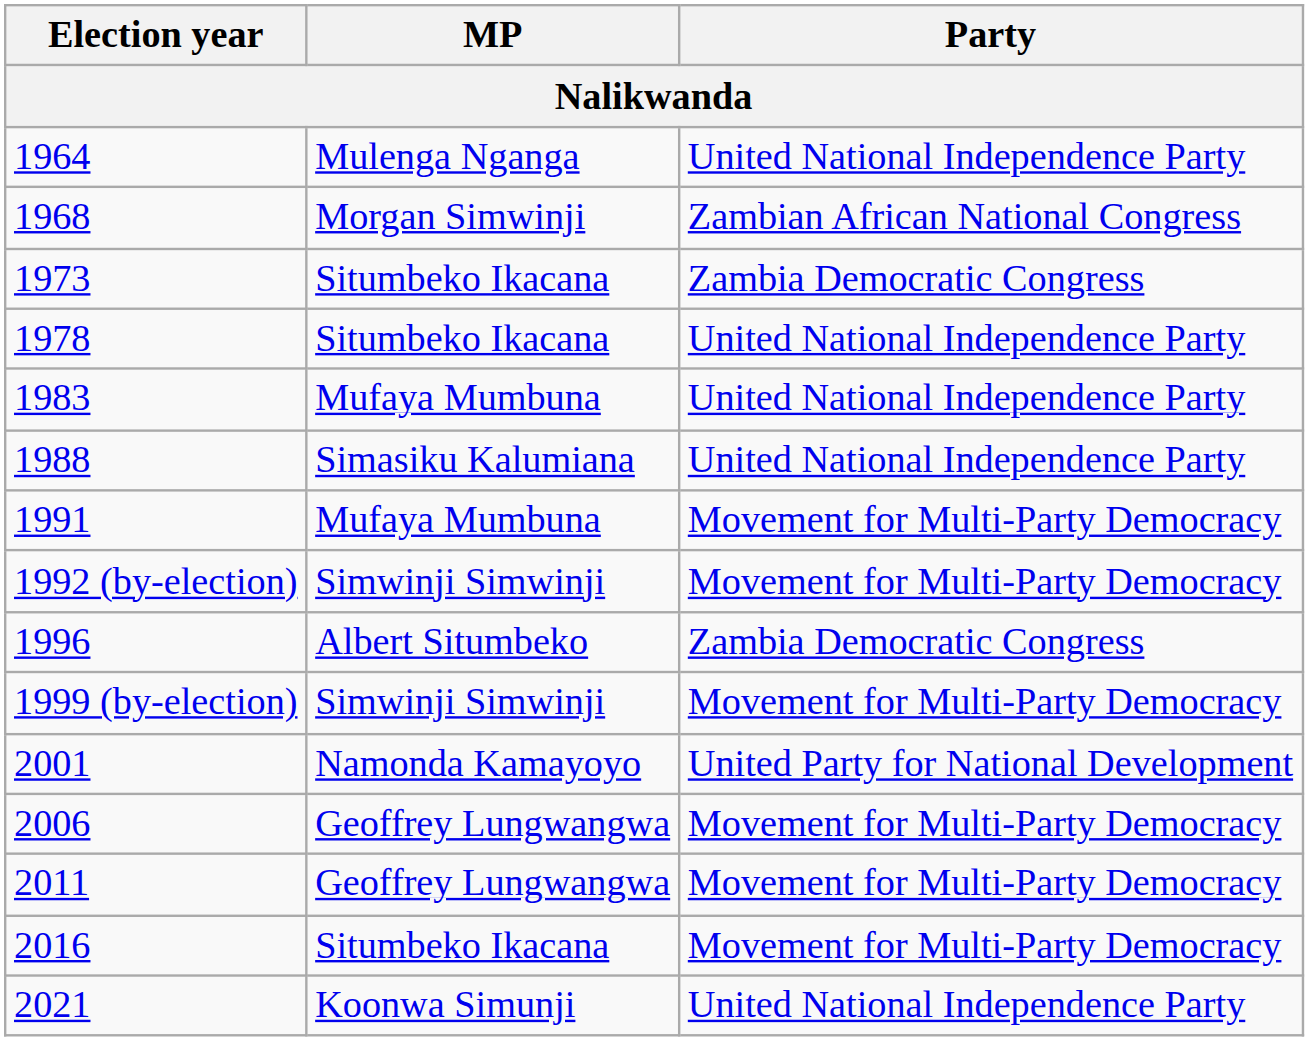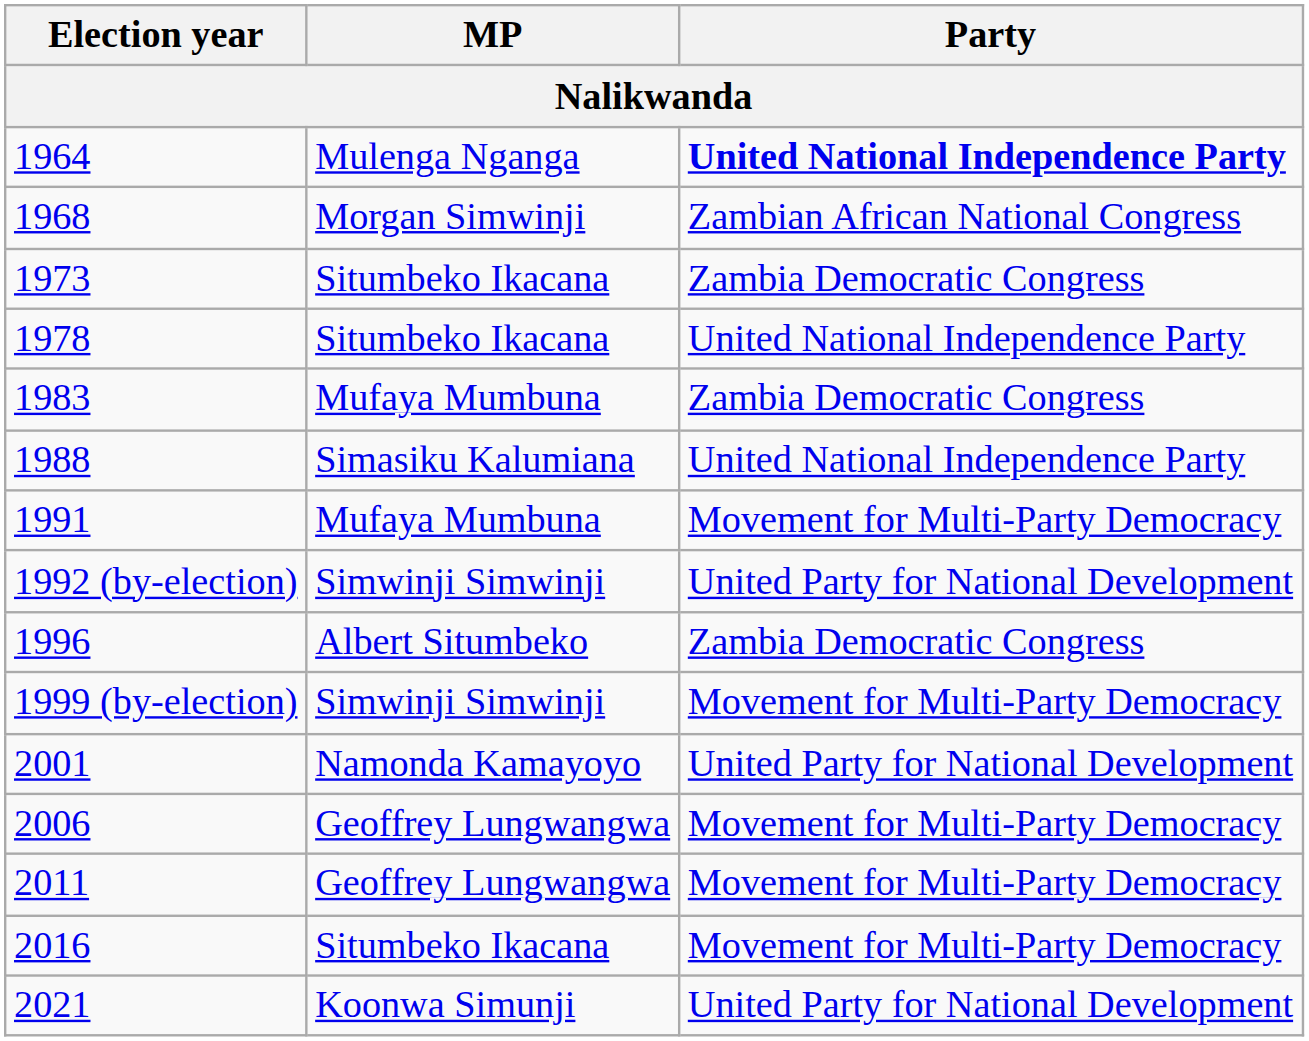1964 | Party: normal -> bold
1983 | Party: United National Independence Party -> Zambia Democratic Congress
1992 (by-election) | Party: Movement for Multi-Party Democracy -> United Party for National Development
2021 | Party: United National Independence Party -> United Party for National Development
